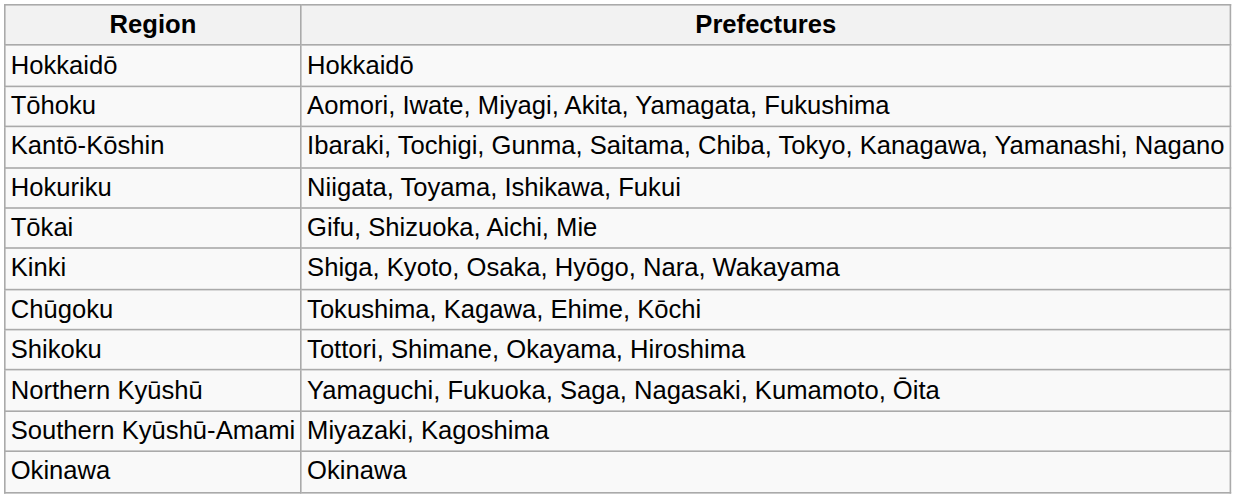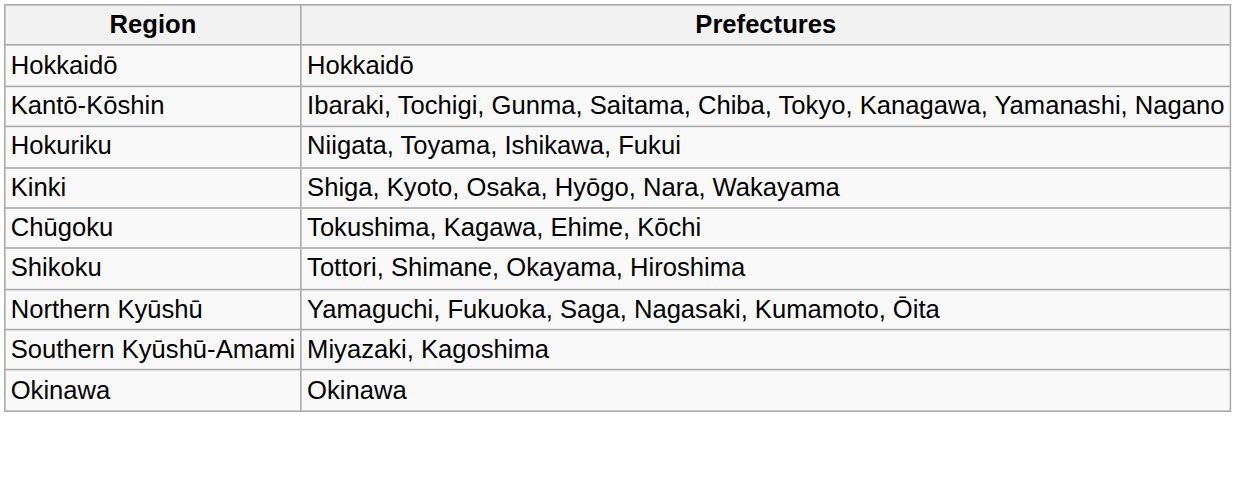- row: Tōhoku | Aomori, Iwate, Miyagi, Akita, Yamagata, Fukushima
- row: Tōkai | Gifu, Shizuoka, Aichi, Mie
